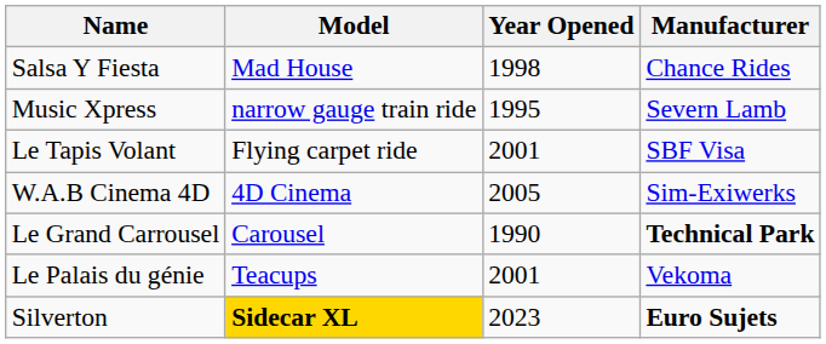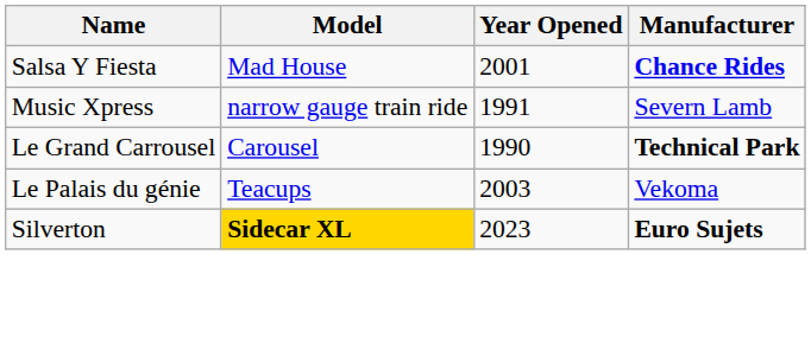Salsa Y Fiesta | Year Opened: 1998 -> 2001
Salsa Y Fiesta | Manufacturer: normal -> bold
Music Xpress | Year Opened: 1995 -> 1991
- row: Le Tapis Volant | Flying carpet ride | 2001 | SBF Visa
- row: W.A.B Cinema 4D | 4D Cinema | 2005 | Sim-Exiwerks
Le Palais du génie | Year Opened: 2001 -> 2003
